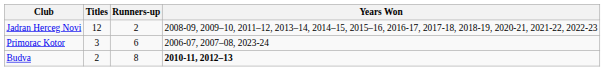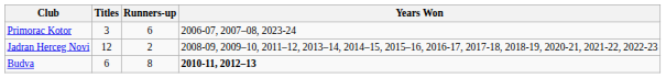rows swapped: Jadran Herceg Novi <-> Primorac Kotor
Budva | Titles: 2 -> 6
